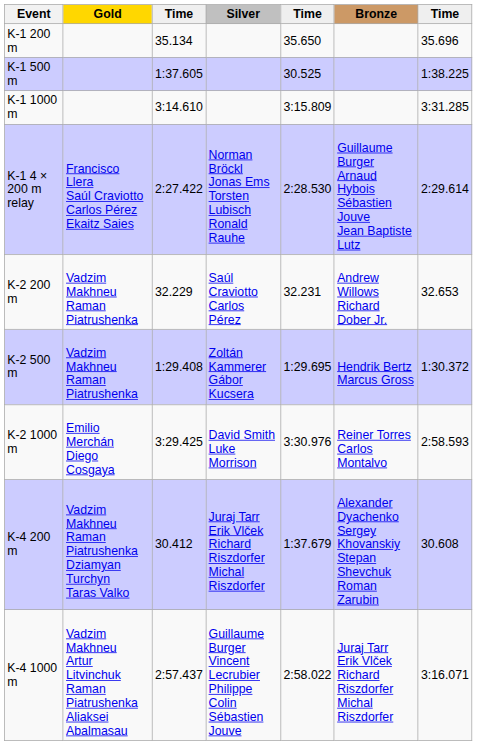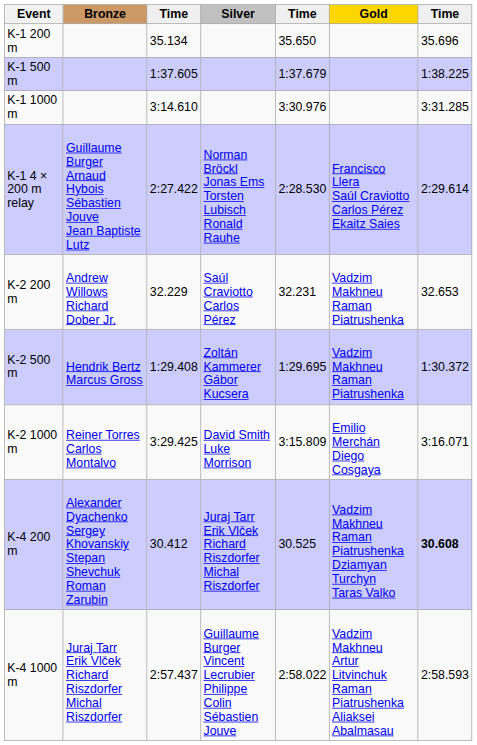columns swapped: Gold <-> Bronze
K-1 500 m | column 5: 30.525 -> 1:37.679
K-1 1000 m | column 5: 3:15.809 -> 3:30.976
K-2 1000 m | column 5: 3:30.976 -> 3:15.809
K-2 1000 m | column 7: 2:58.593 -> 3:16.071
K-4 200 m | column 5: 1:37.679 -> 30.525
K-4 200 m | column 7: normal -> bold
K-4 1000 m | column 7: 3:16.071 -> 2:58.593
